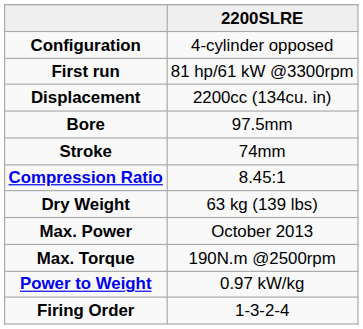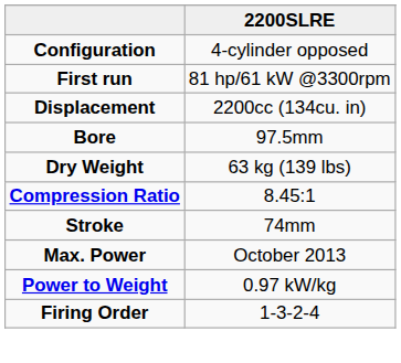rows swapped: Stroke <-> Dry Weight
- row: Max. Torque | 190N.m @2500rpm
